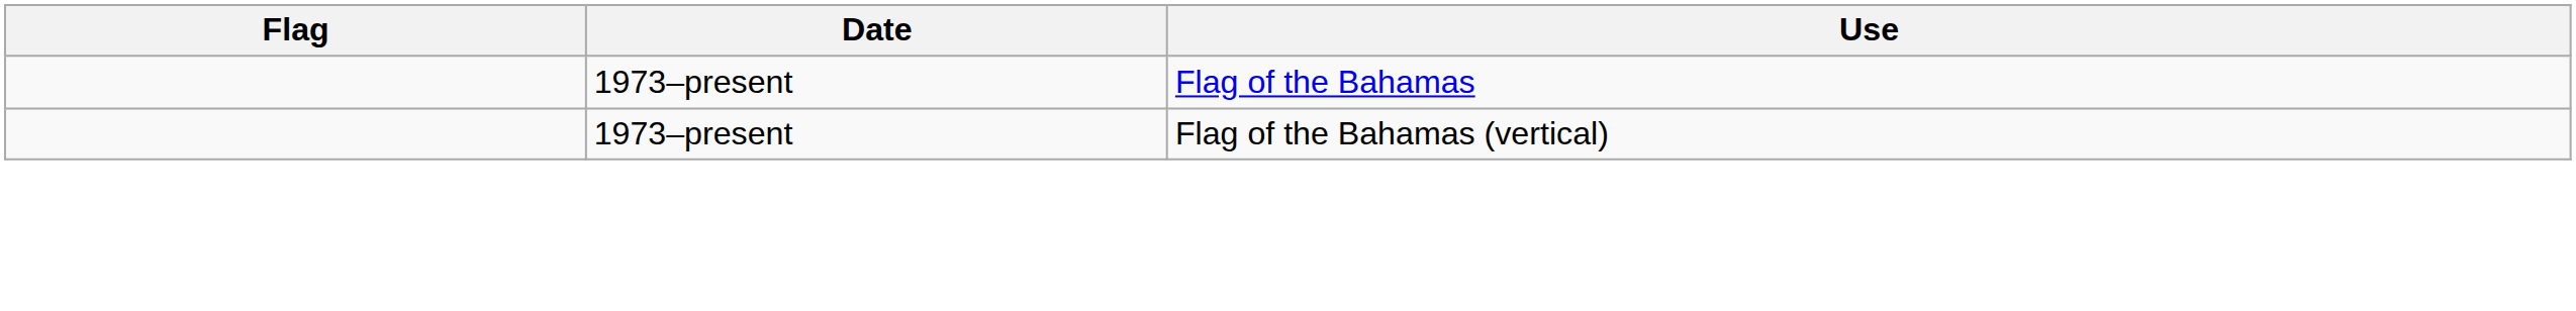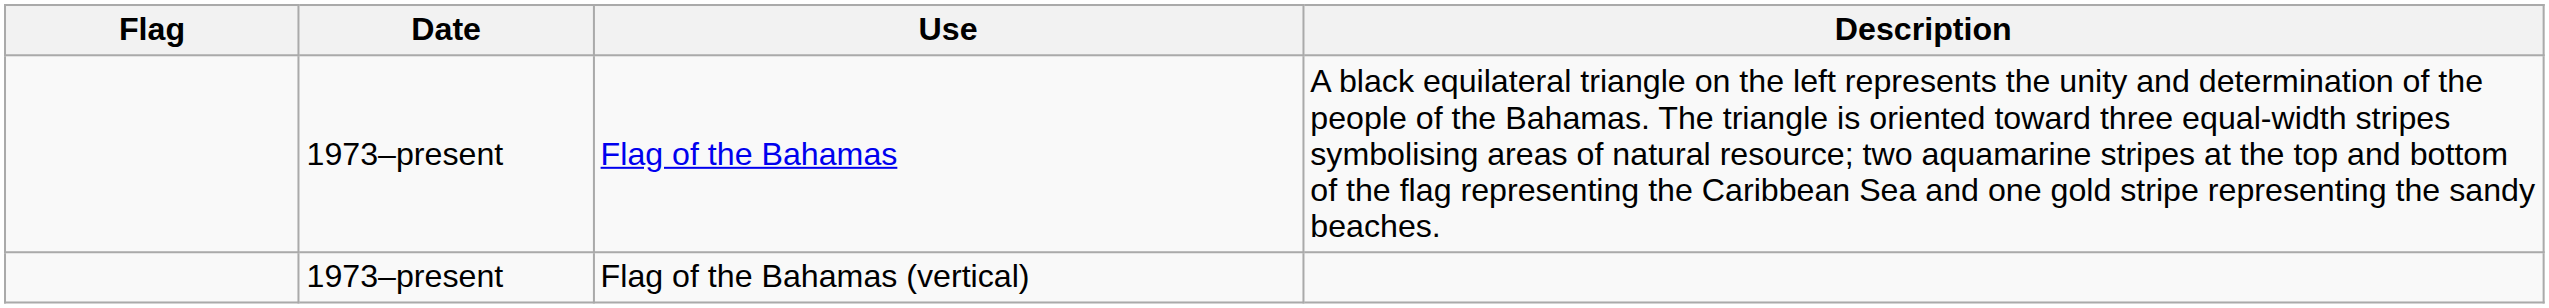+ column: Description | A black equilateral triangle on the left represents the unity and determination of the people of the Bahamas. The triangle is oriented toward three equal-width stripes symbolising areas of natural resource; two aquamarine stripes at the top and bottom of the flag representing the Caribbean Sea and one gold stripe representing the sandy beaches.
